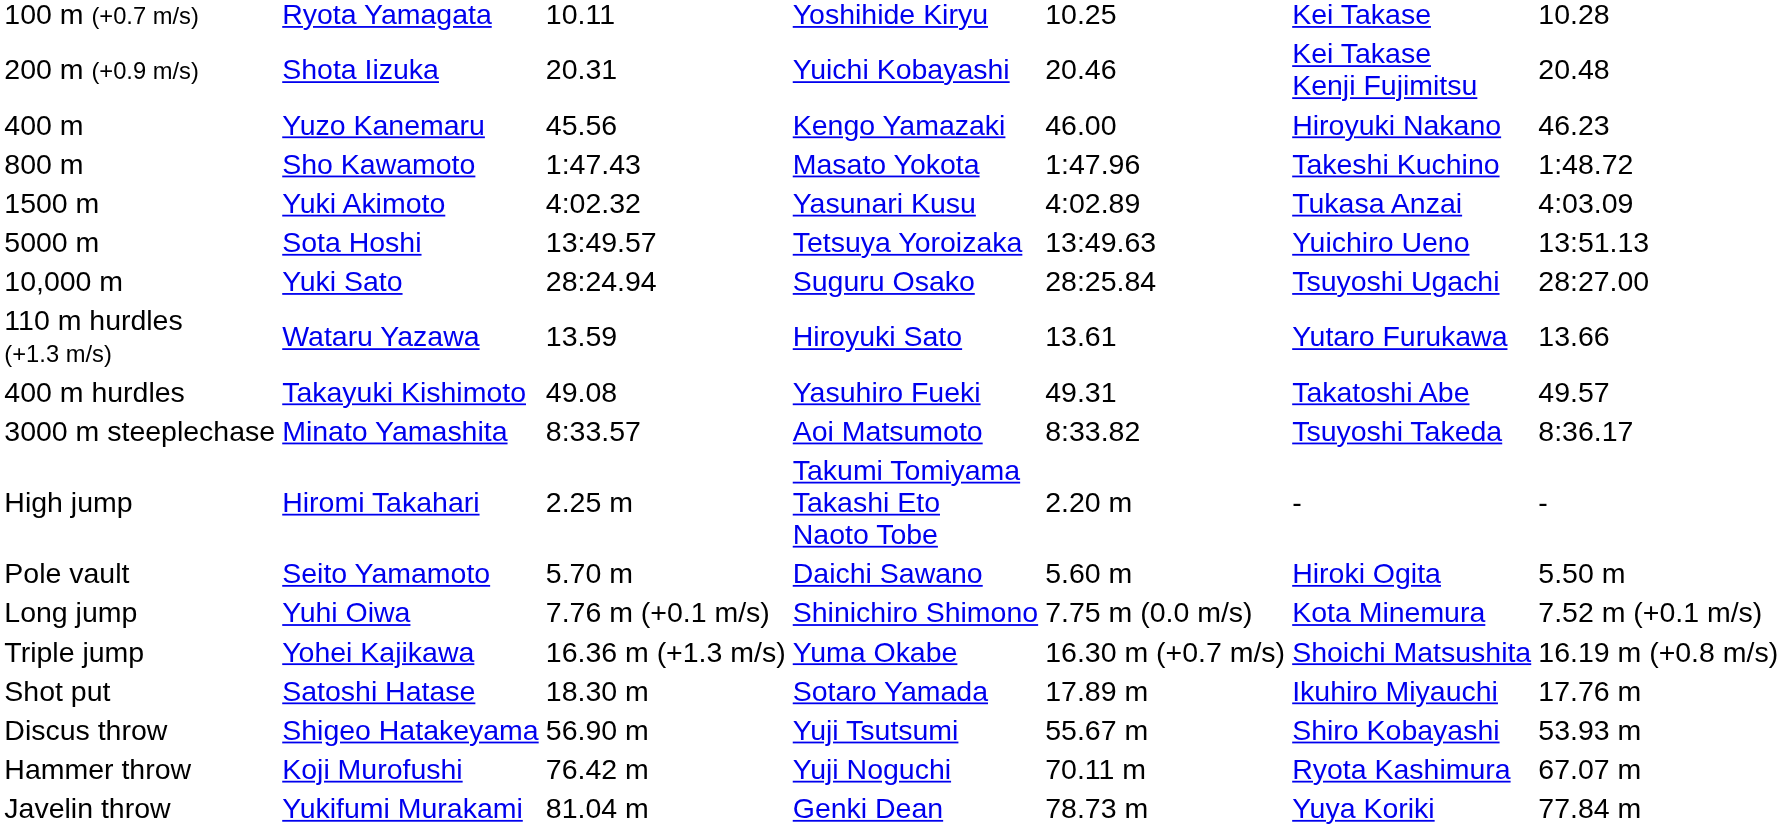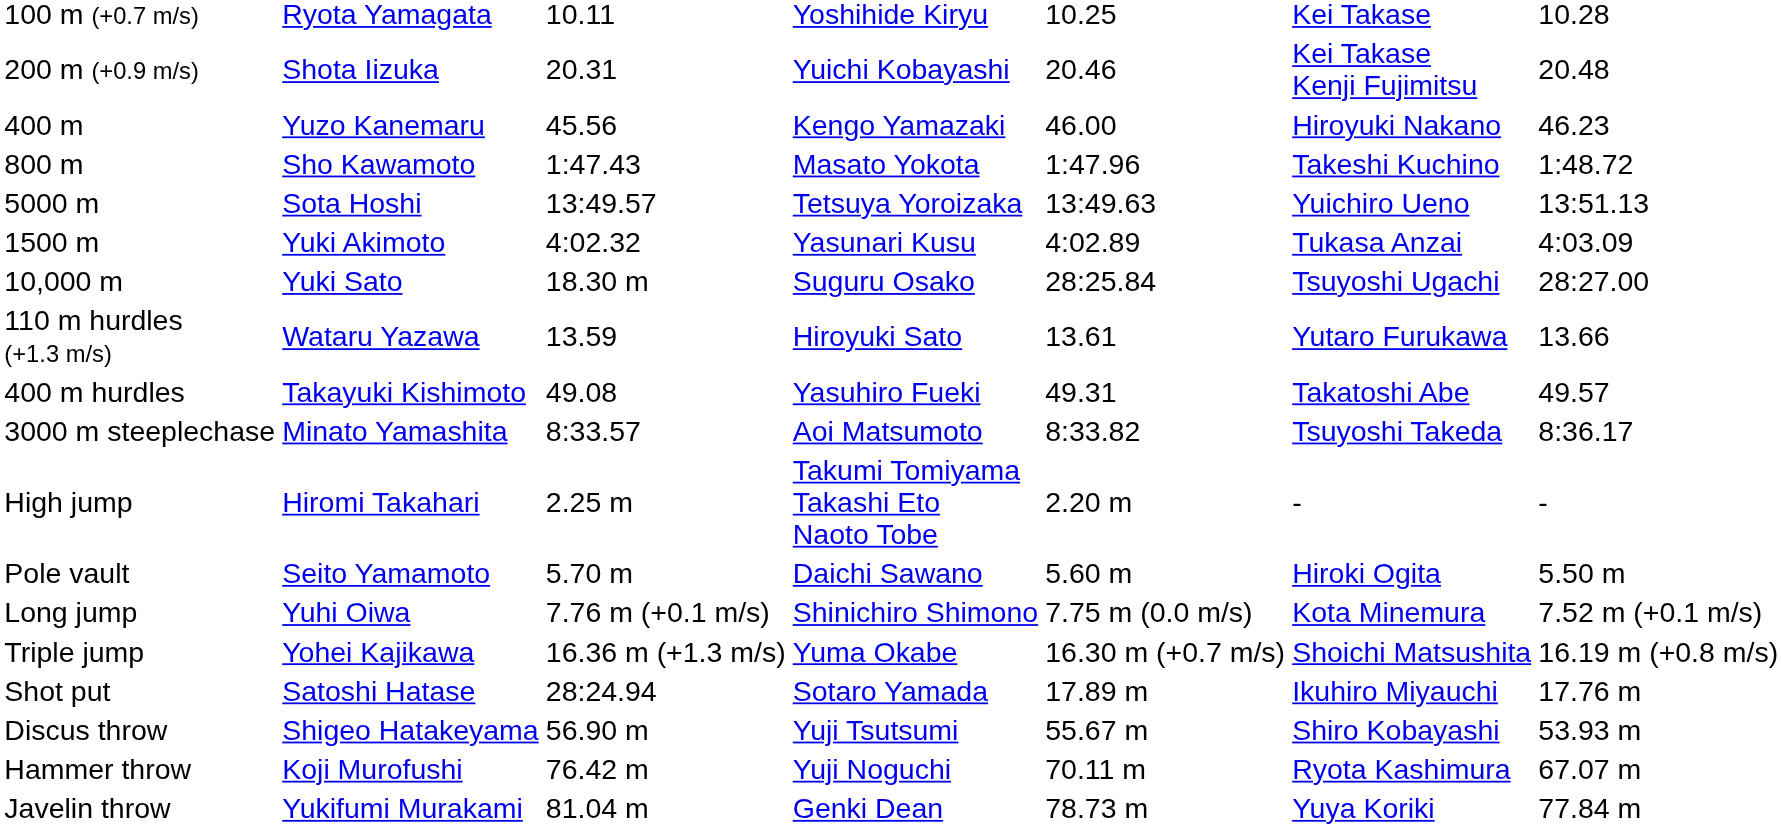rows swapped: 1500 m <-> 5000 m
10,000 m | column 3: 28:24.94 -> 18.30 m
Shot put | column 3: 18.30 m -> 28:24.94
